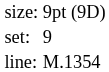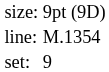rows swapped: set: <-> line:
